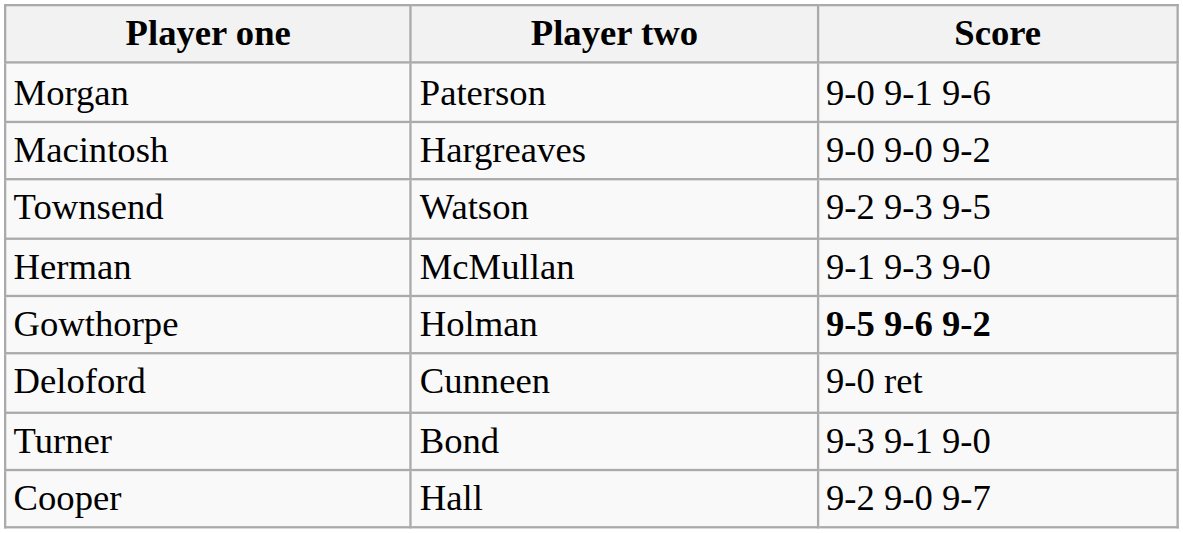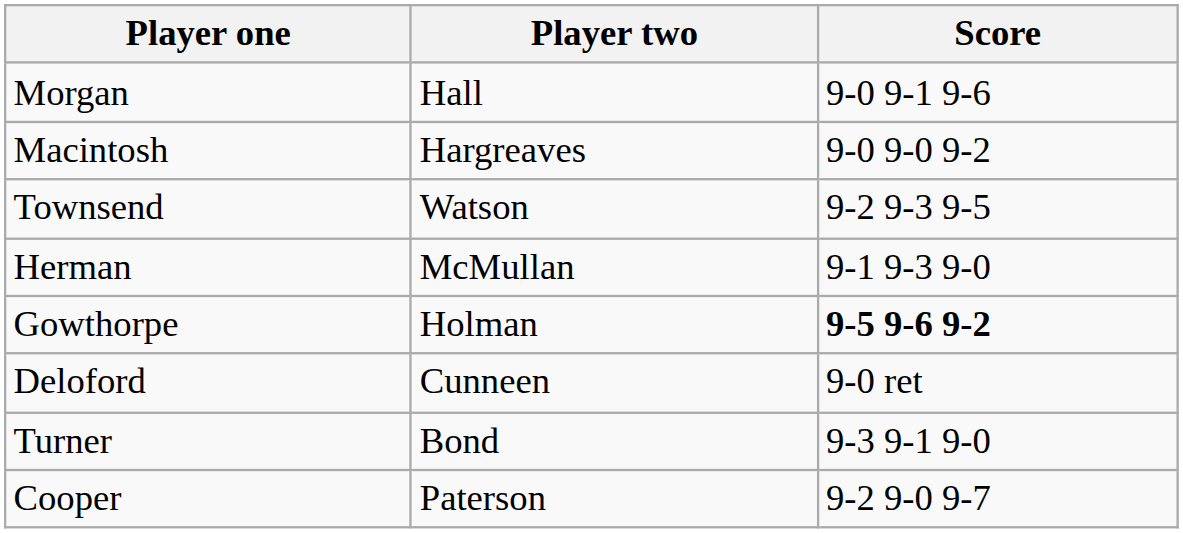Morgan | Player two: Paterson -> Hall
Cooper | Player two: Hall -> Paterson
